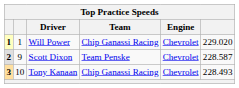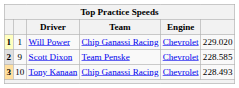Scott Dixon | column 6: 228.587 -> 228.585
